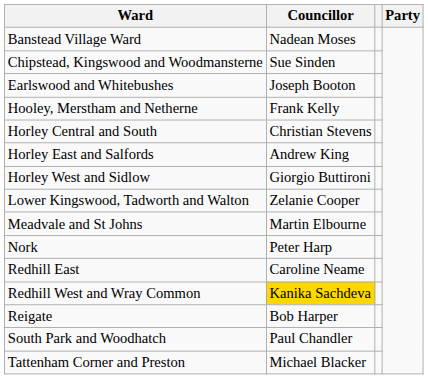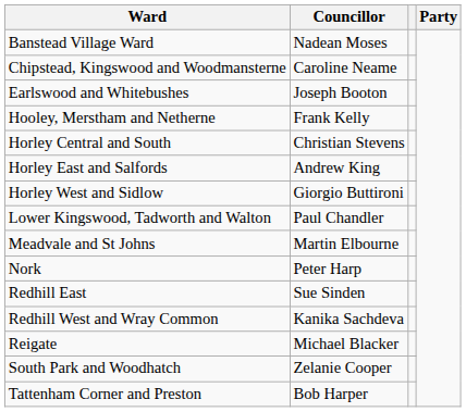Chipstead, Kingswood and Woodmansterne | Councillor: Sue Sinden -> Caroline Neame
Lower Kingswood, Tadworth and Walton | Councillor: Zelanie Cooper -> Paul Chandler
Redhill East | Councillor: Caroline Neame -> Sue Sinden
Redhill West and Wray Common | Councillor: gold background -> no background
Reigate | Councillor: Bob Harper -> Michael Blacker
South Park and Woodhatch | Councillor: Paul Chandler -> Zelanie Cooper
Tattenham Corner and Preston | Councillor: Michael Blacker -> Bob Harper
